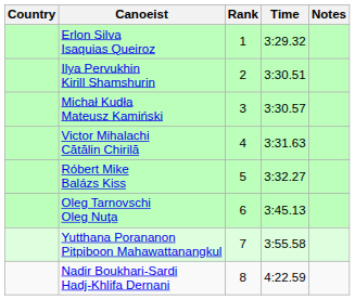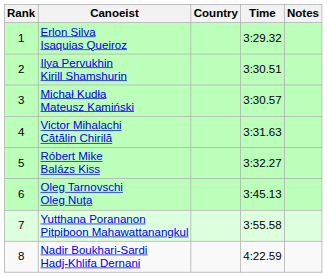columns swapped: Rank <-> Country
